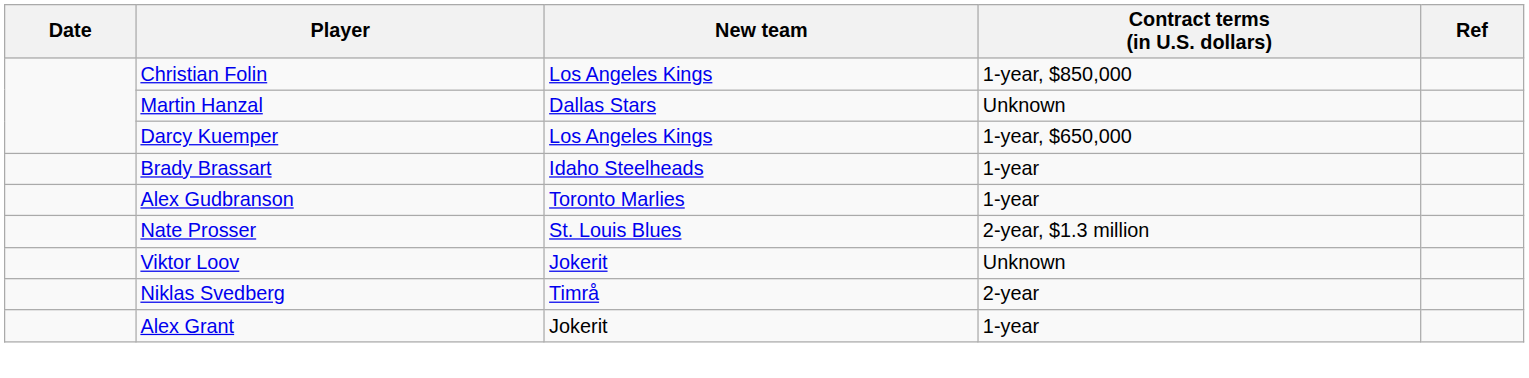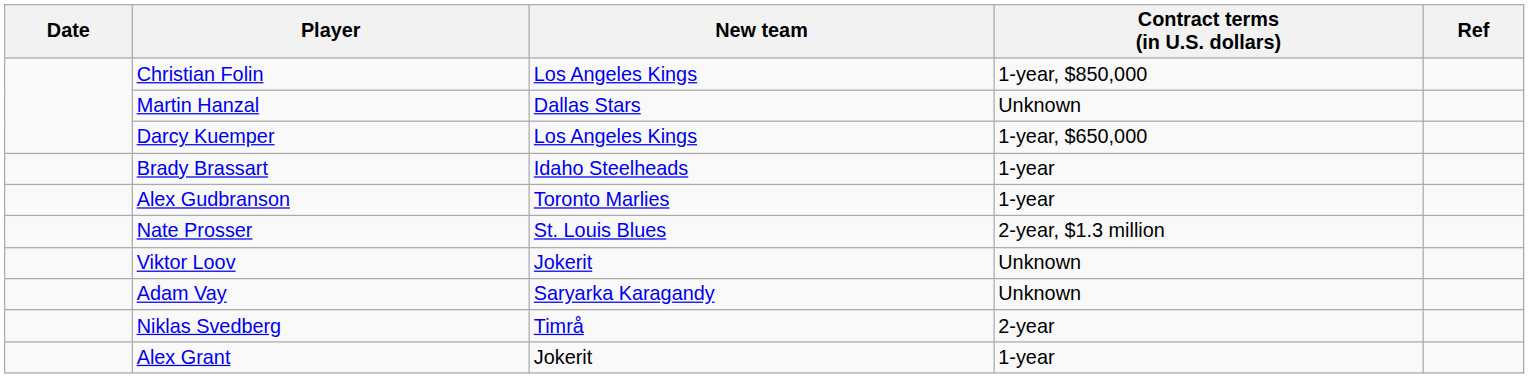+ row: Adam Vay | Saryarka Karagandy | Unknown
